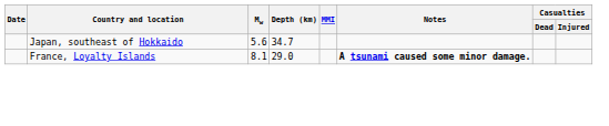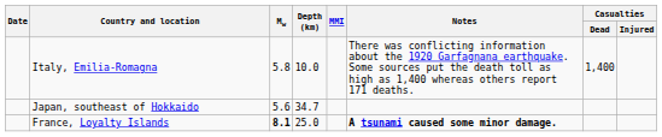+ row: Italy, Emilia-Romagna | 5.8 | 10.0 | There was conflicting information about the 1920 Garfagnana earthquake. Some sources put the death toll as high as 1,400 whereas others report 171 deaths. | 1,400
France, Loyalty Islands | Mw: normal -> bold
France, Loyalty Islands | Depth (km): 29.0 -> 25.0
